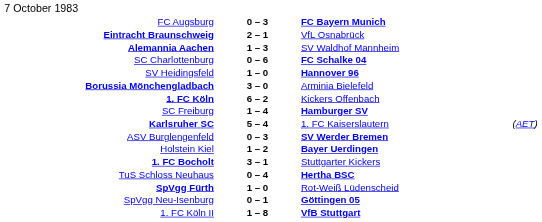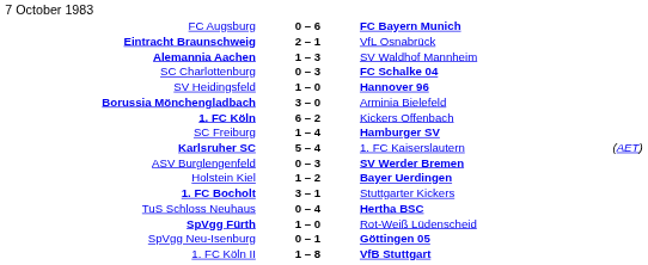FC Augsburg | column 2: 0 – 3 -> 0 – 6
SC Charlottenburg | column 2: 0 – 6 -> 0 – 3
